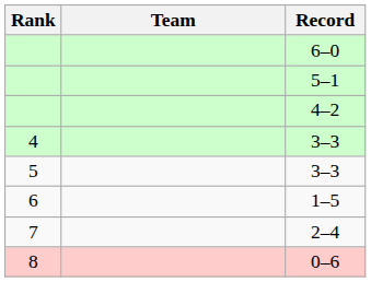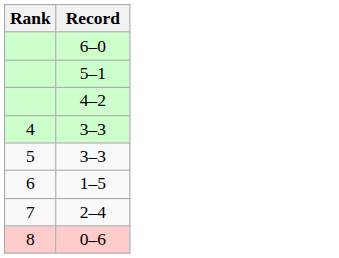- column: Team
